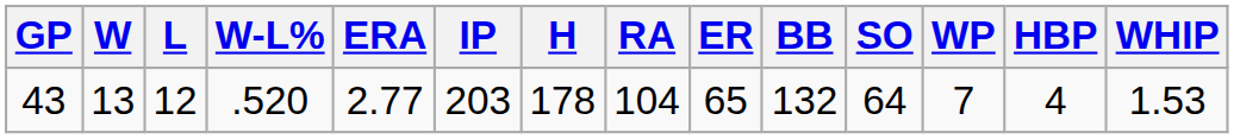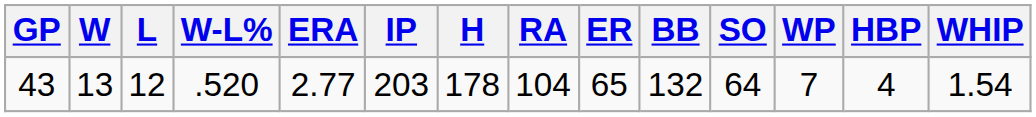43 | WHIP: 1.53 -> 1.54
